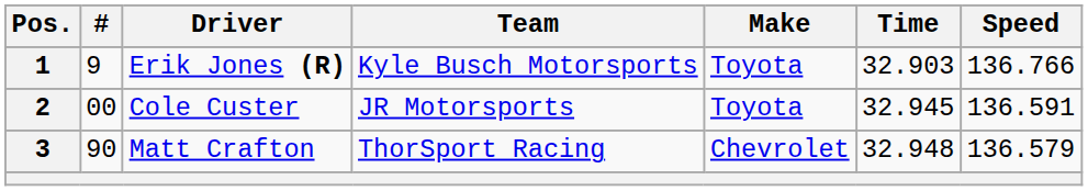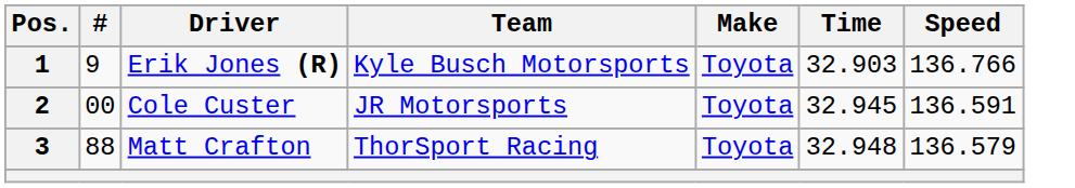3 | #: 90 -> 88
3 | Make: Chevrolet -> Toyota
